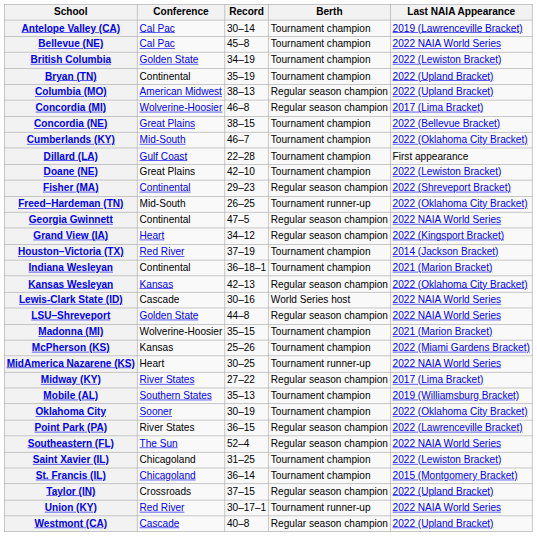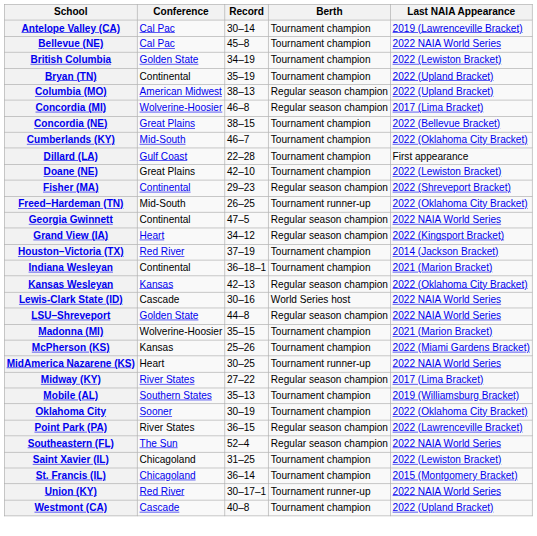- row: Taylor (IN) | Crossroads | 37–15 | Regular season champion | 2022 (Upland Bracket)
Westmont (CA) | Berth: Regular season champion -> Tournament champion
